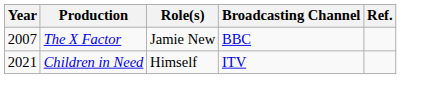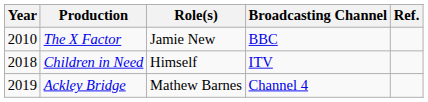The X Factor | Year: 2007 -> 2010
Children in Need | Year: 2021 -> 2018
+ row: 2019 | Ackley Bridge | Mathew Barnes | Channel 4
